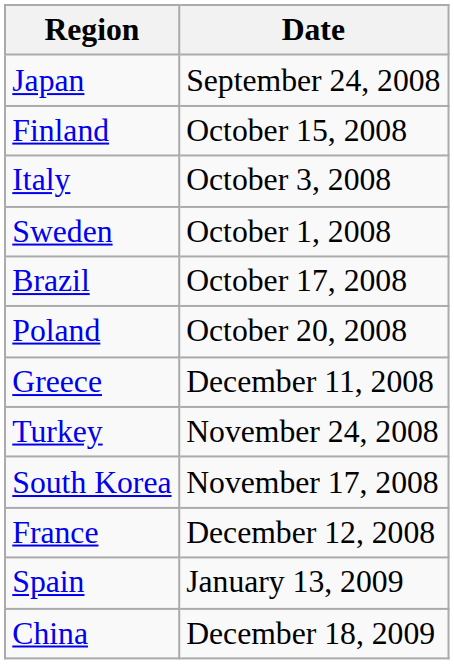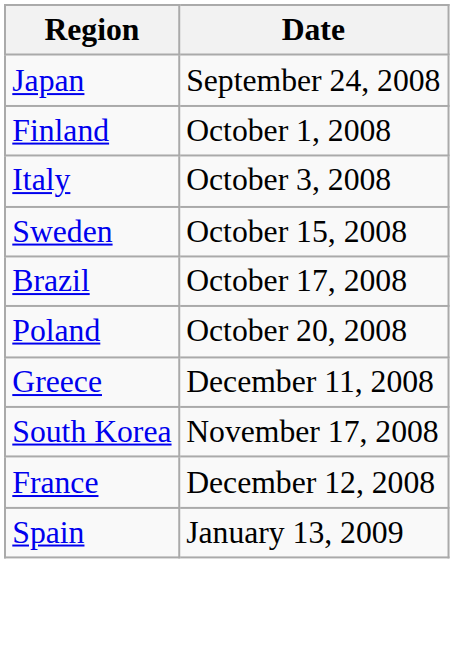Finland | Date: October 15, 2008 -> October 1, 2008
Sweden | Date: October 1, 2008 -> October 15, 2008
- row: Turkey | November 24, 2008
- row: China | December 18, 2009
